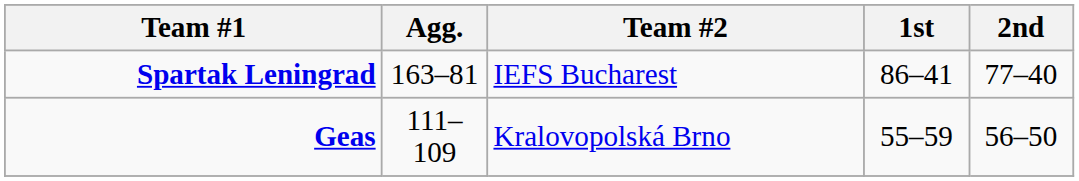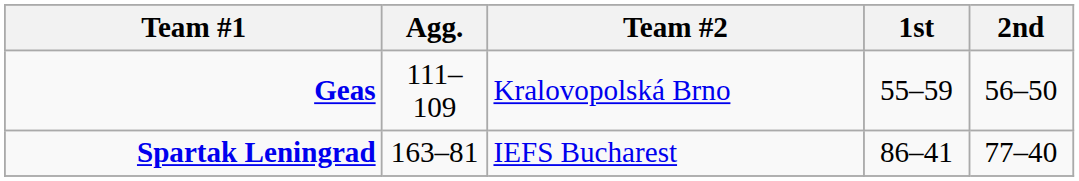rows swapped: Spartak Leningrad <-> Geas
